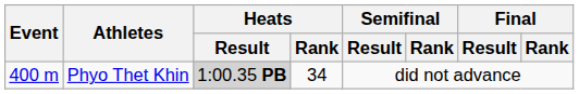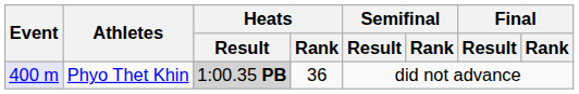Phyo Thet Khin | Event: no background -> lavender background
Phyo Thet Khin | Heats / Rank: 34 -> 36
